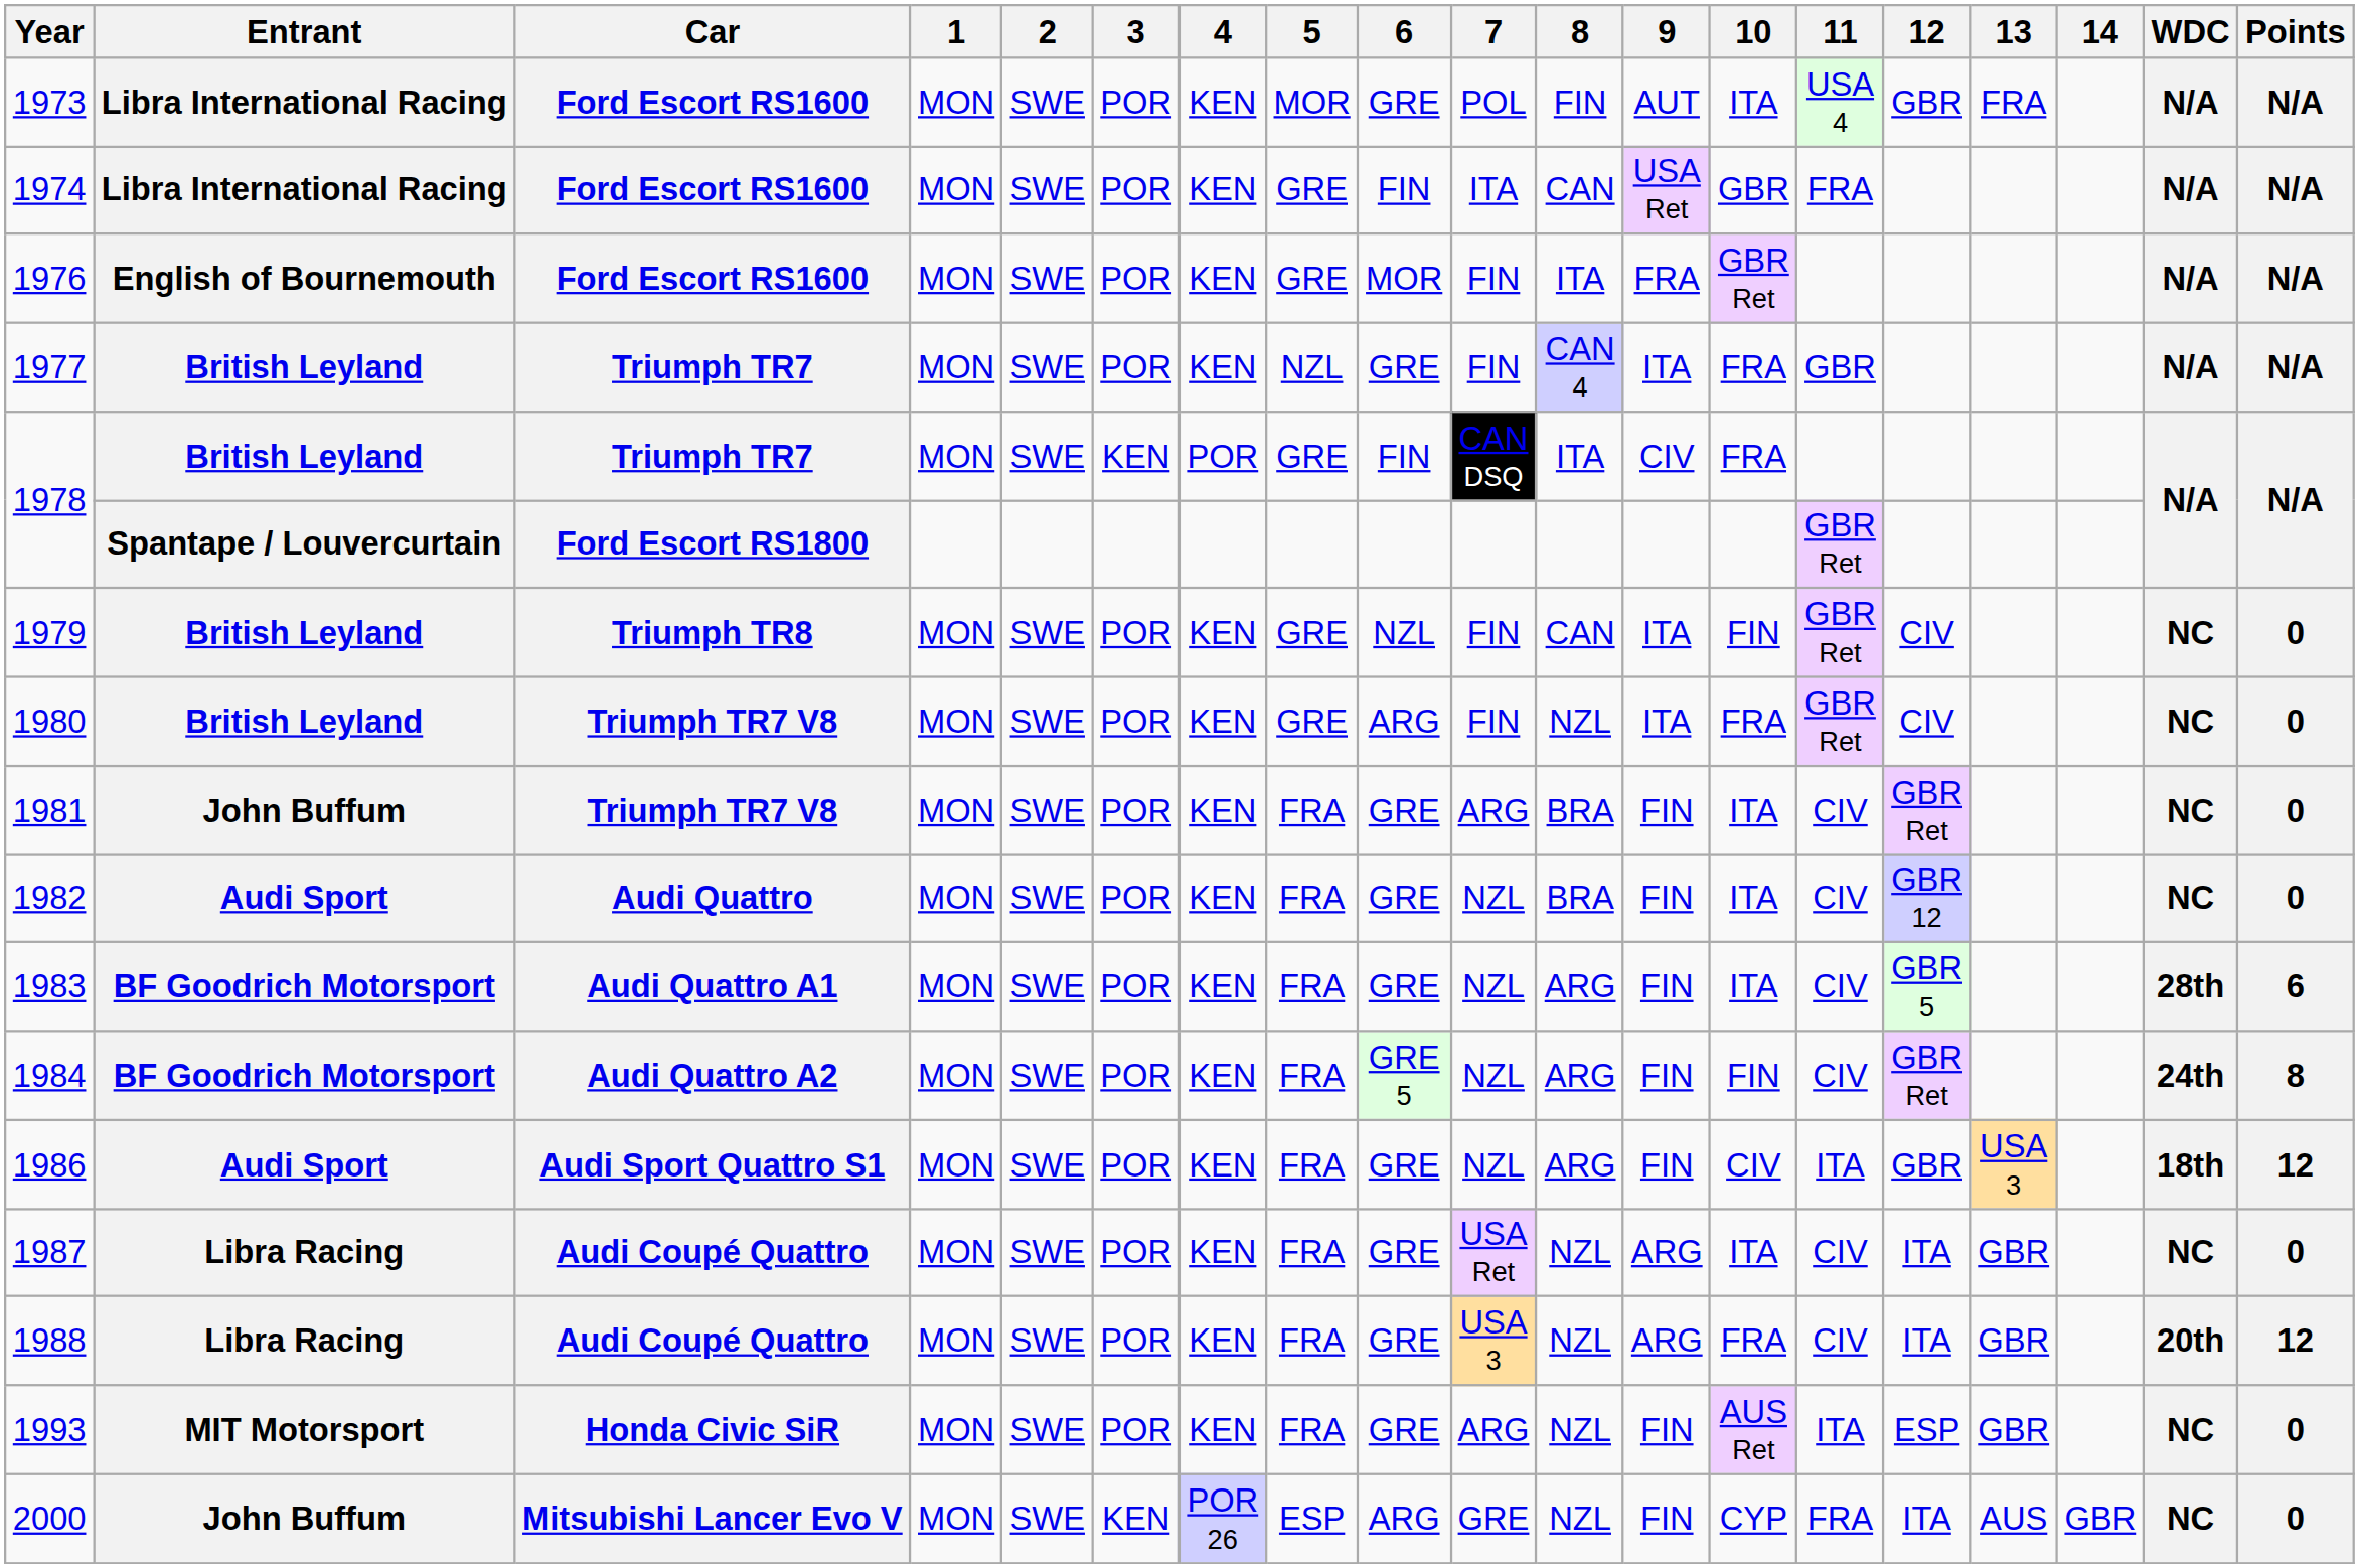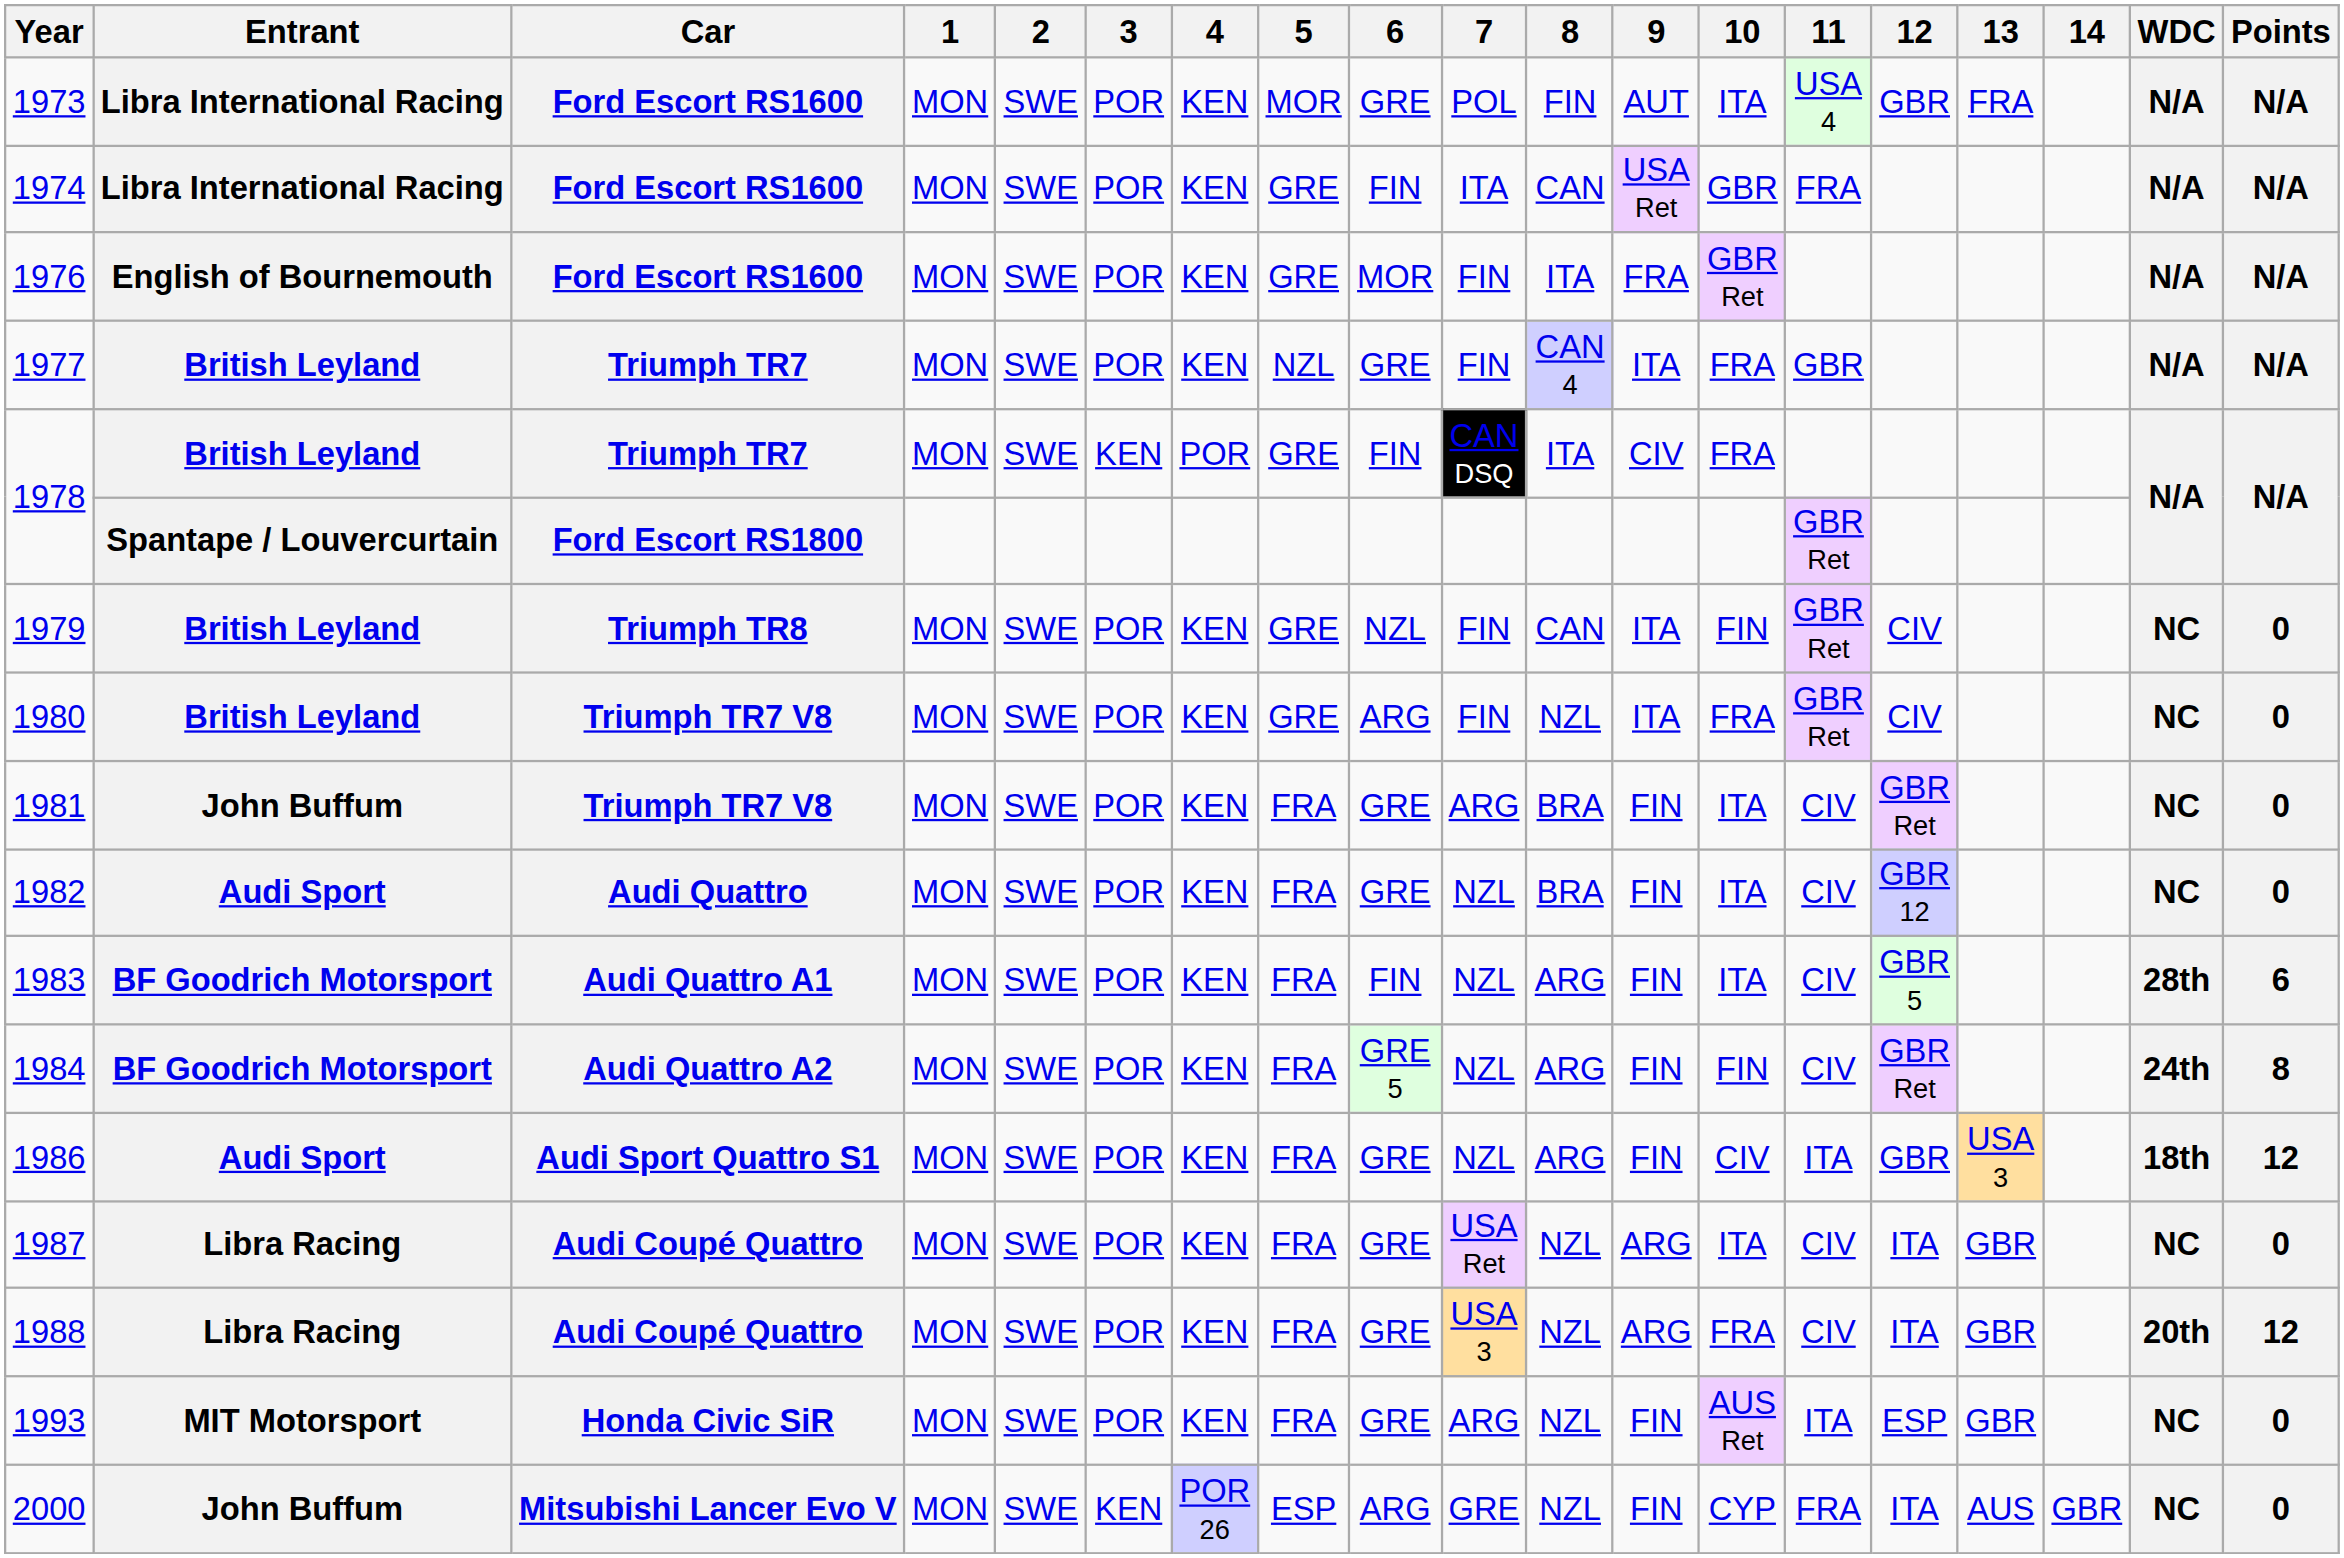1983 | 6: GRE -> FIN
